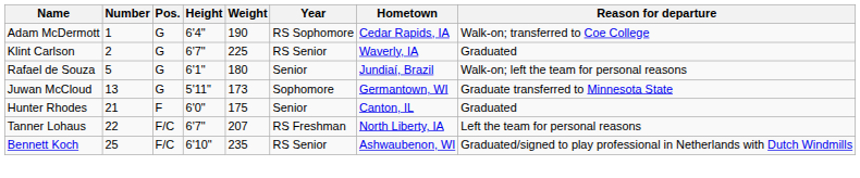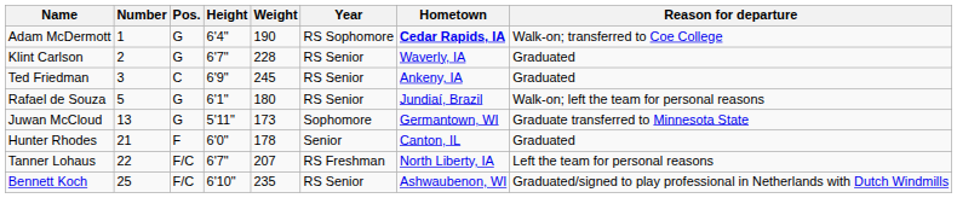Adam McDermott | Hometown: normal -> bold
Klint Carlson | Weight: 225 -> 228
+ row: Ted Friedman | 3 | C | 6'9" | 245 | RS Senior | Ankeny, IA | Graduated
Rafael de Souza | Year: Senior -> RS Senior
Hunter Rhodes | Weight: 175 -> 178
